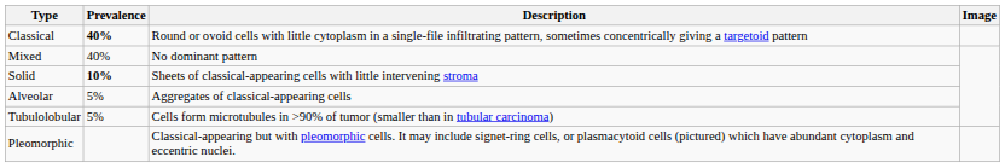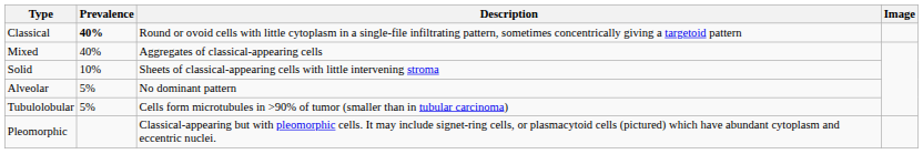Mixed | Description: No dominant pattern -> Aggregates of classical-appearing cells
Solid | Prevalence: bold -> normal
Alveolar | Description: Aggregates of classical-appearing cells -> No dominant pattern
